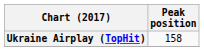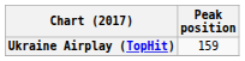Ukraine Airplay (TopHit) | Peak position: 158 -> 159
